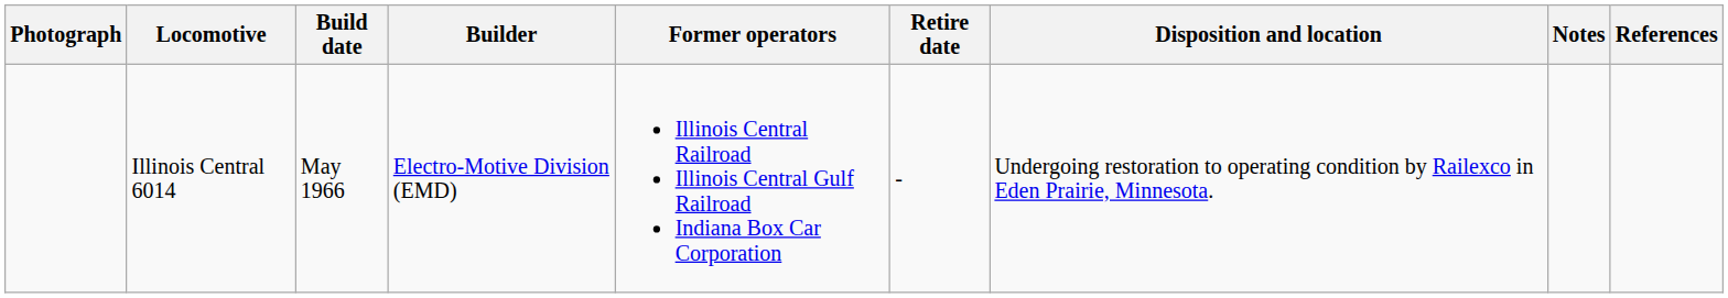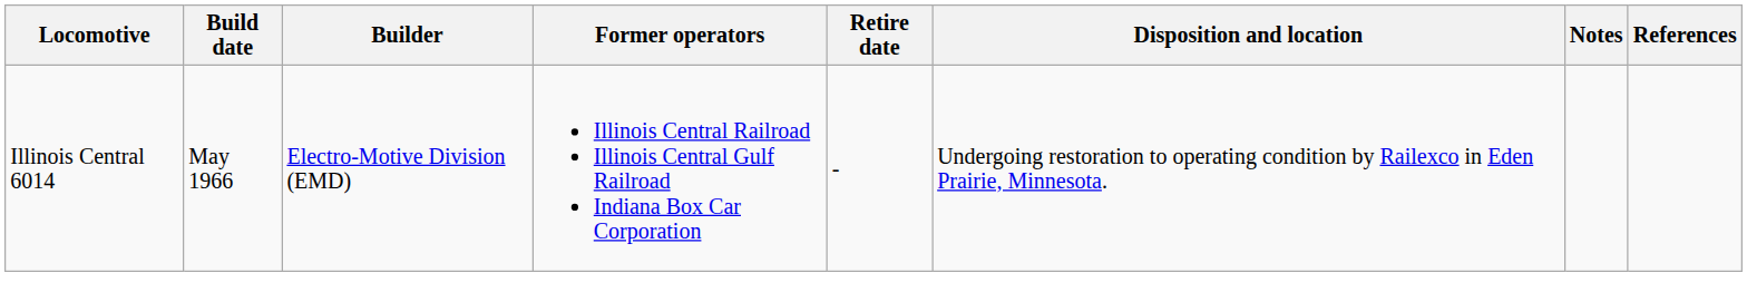- column: Photograph
